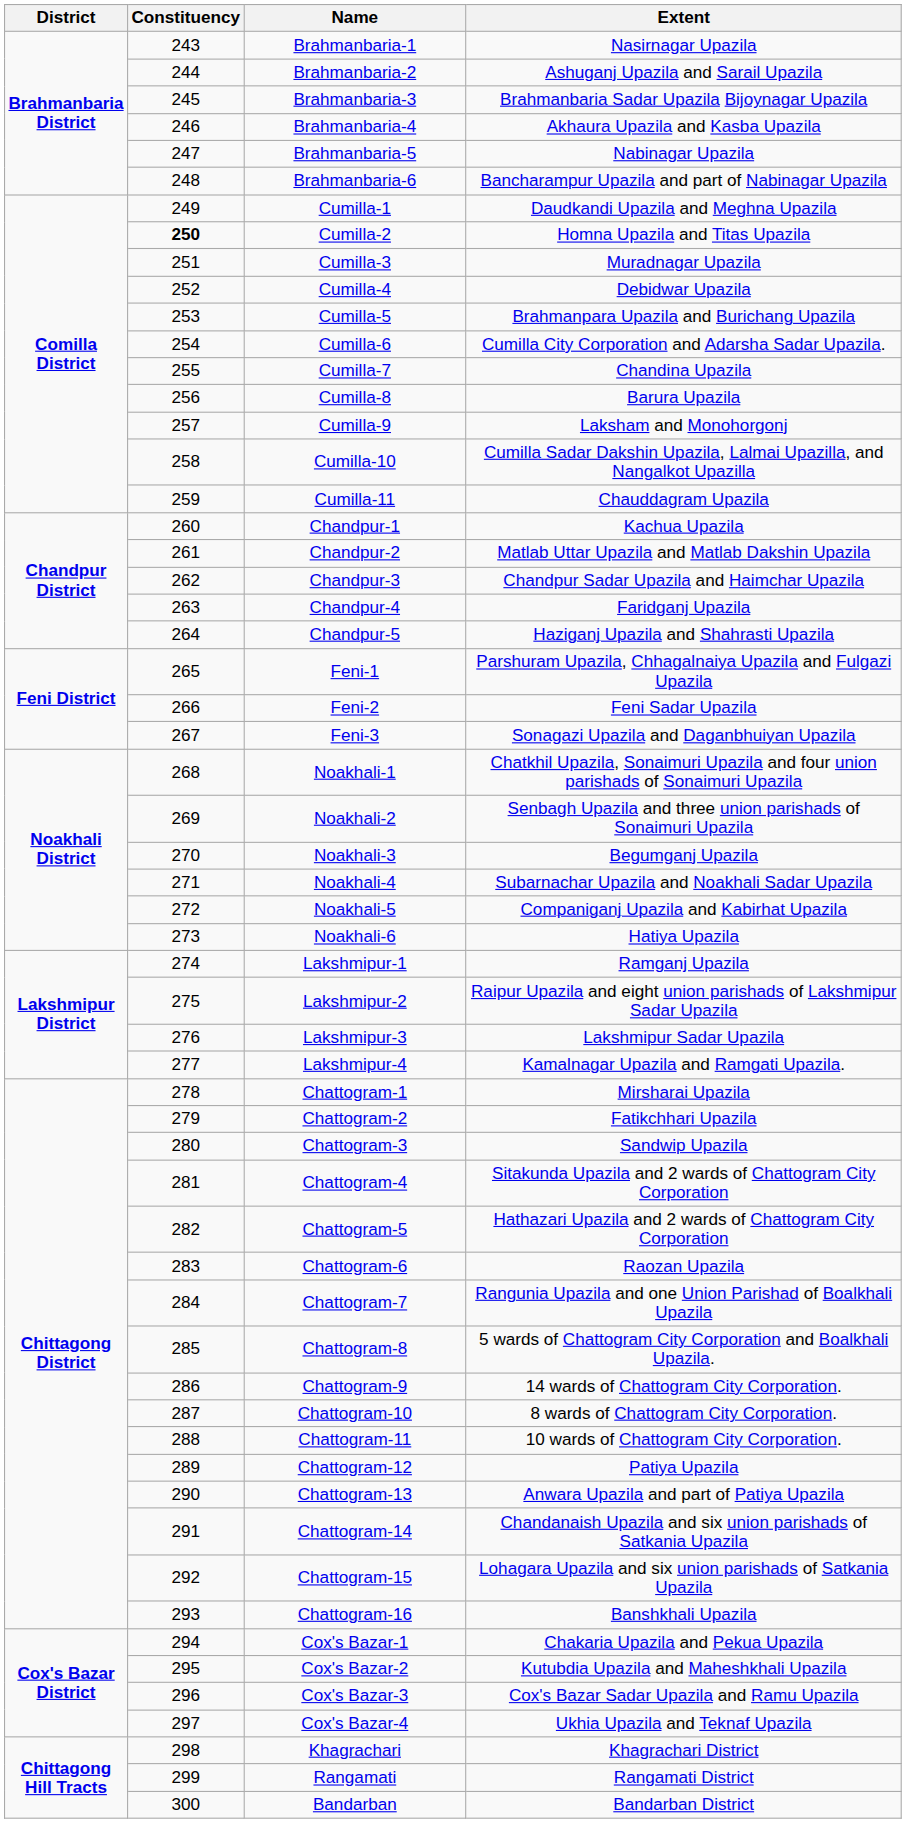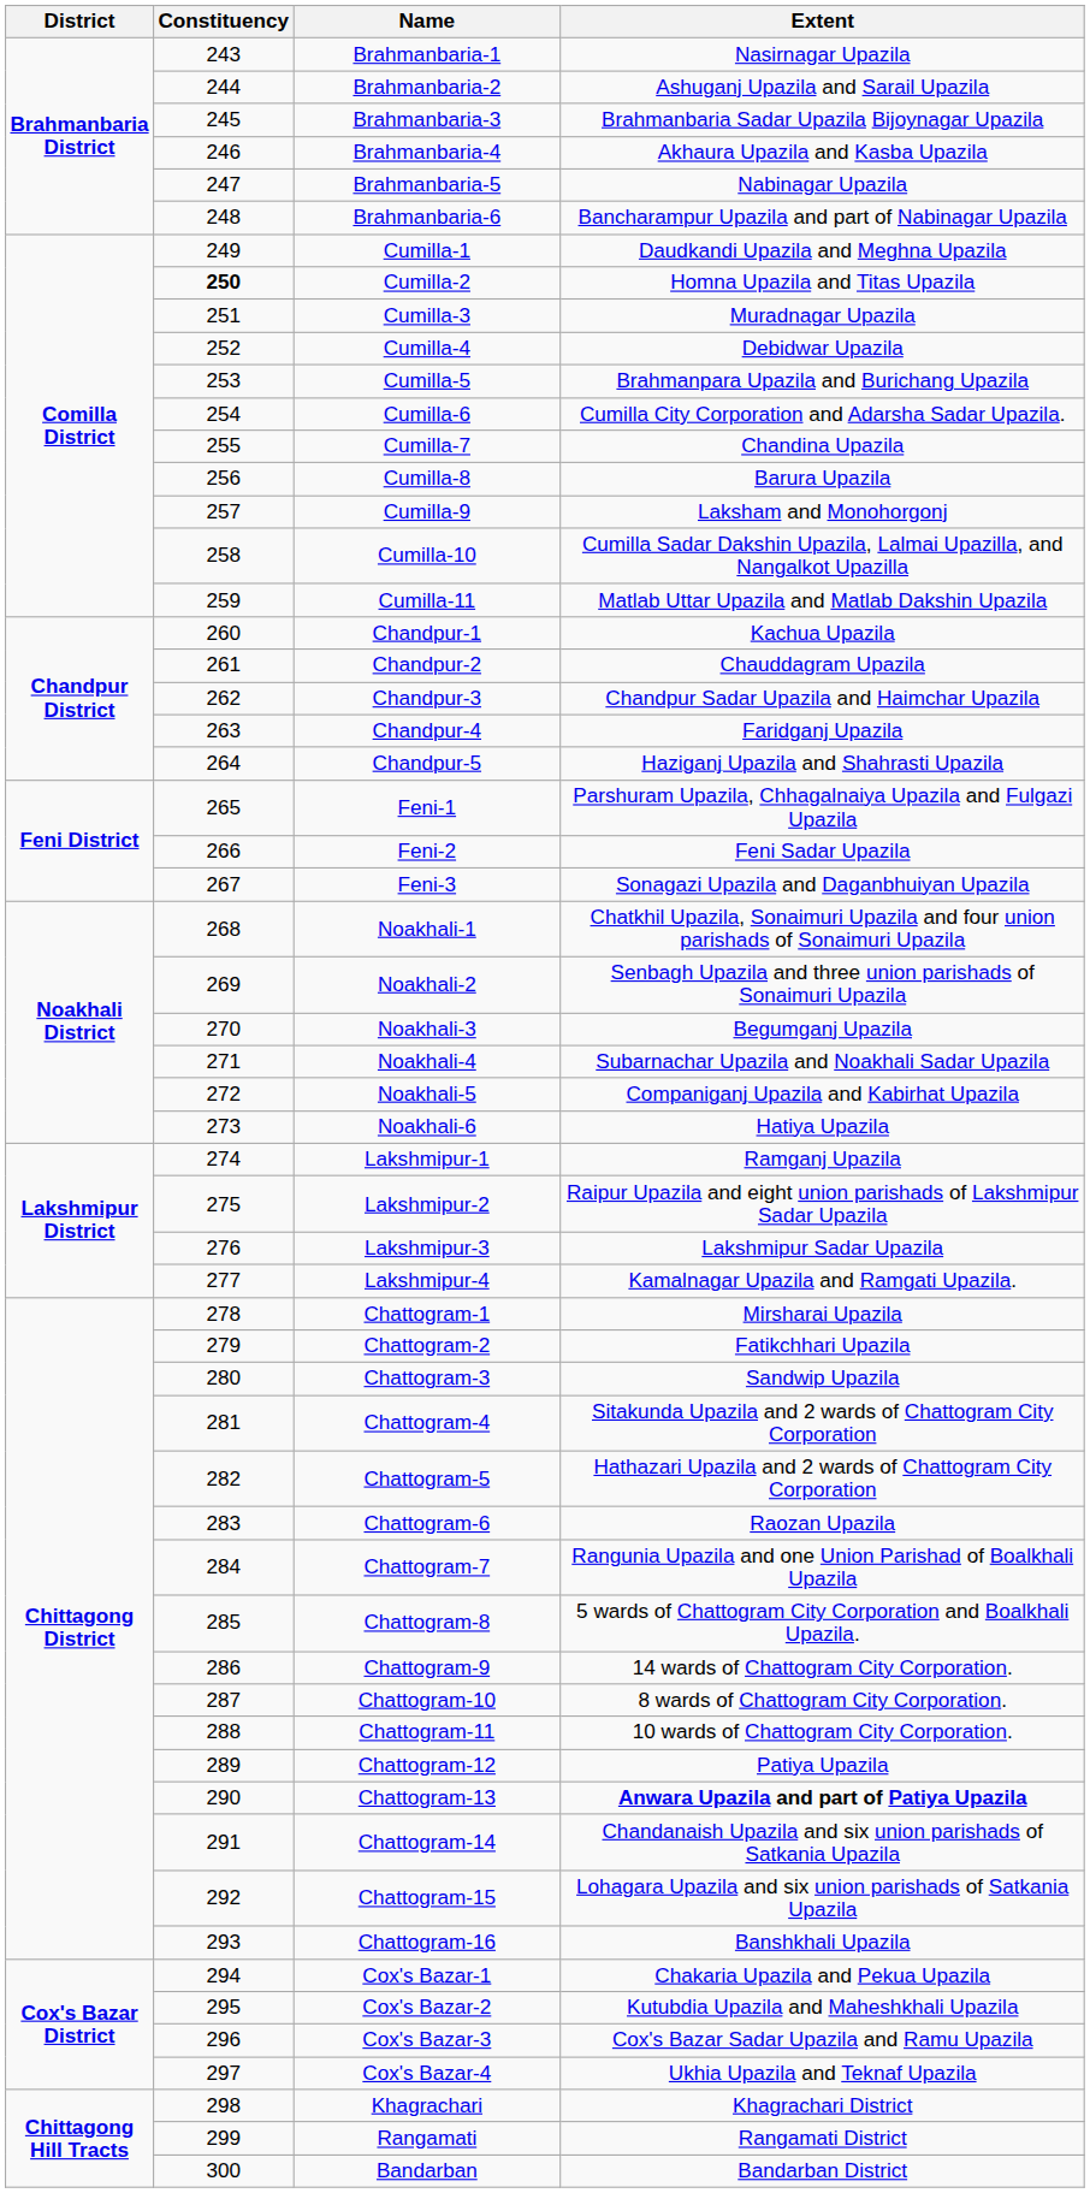Cumilla-11 | Extent: Chauddagram Upazila -> Matlab Uttar Upazila and Matlab Dakshin Upazila
Chandpur-2 | Extent: Matlab Uttar Upazila and Matlab Dakshin Upazila -> Chauddagram Upazila
Chattogram-13 | Extent: normal -> bold
